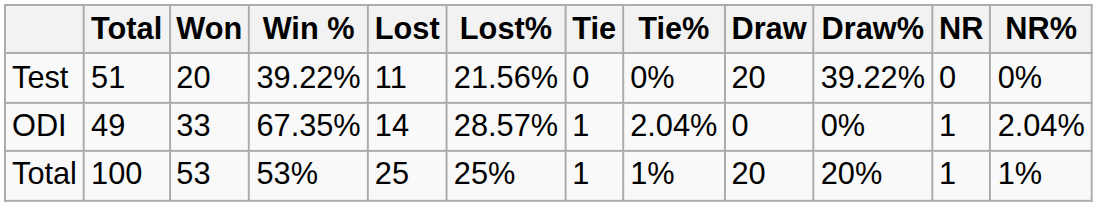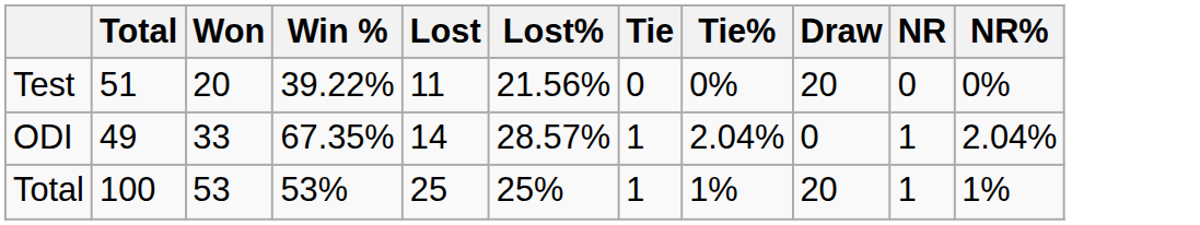- column: Draw% | 39.22% | 0% | 20%
